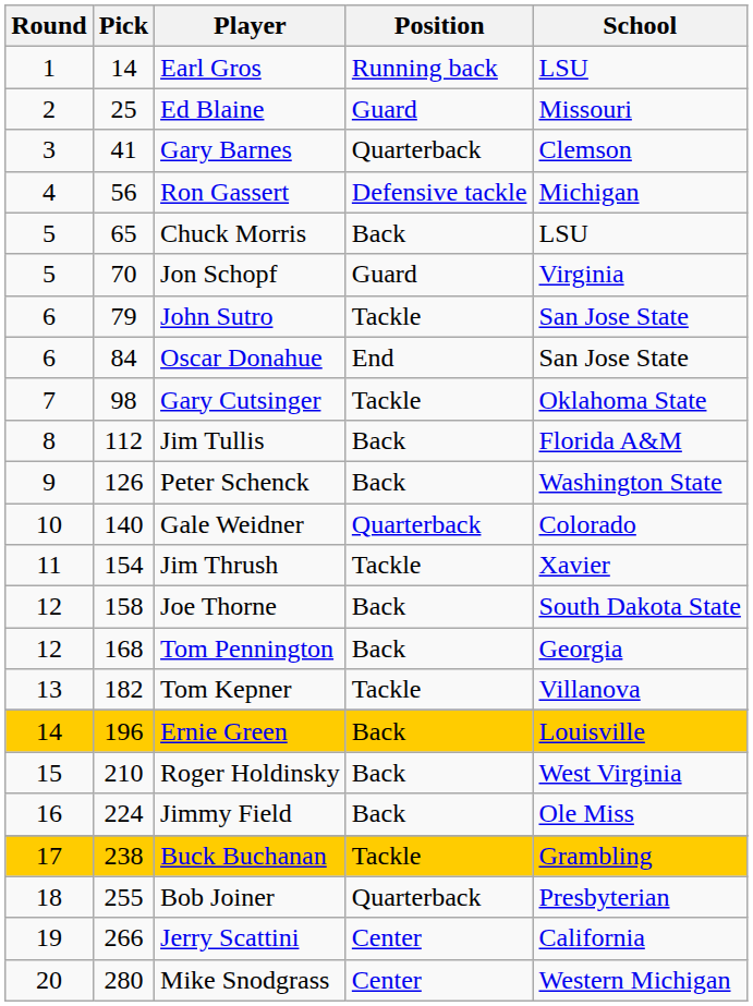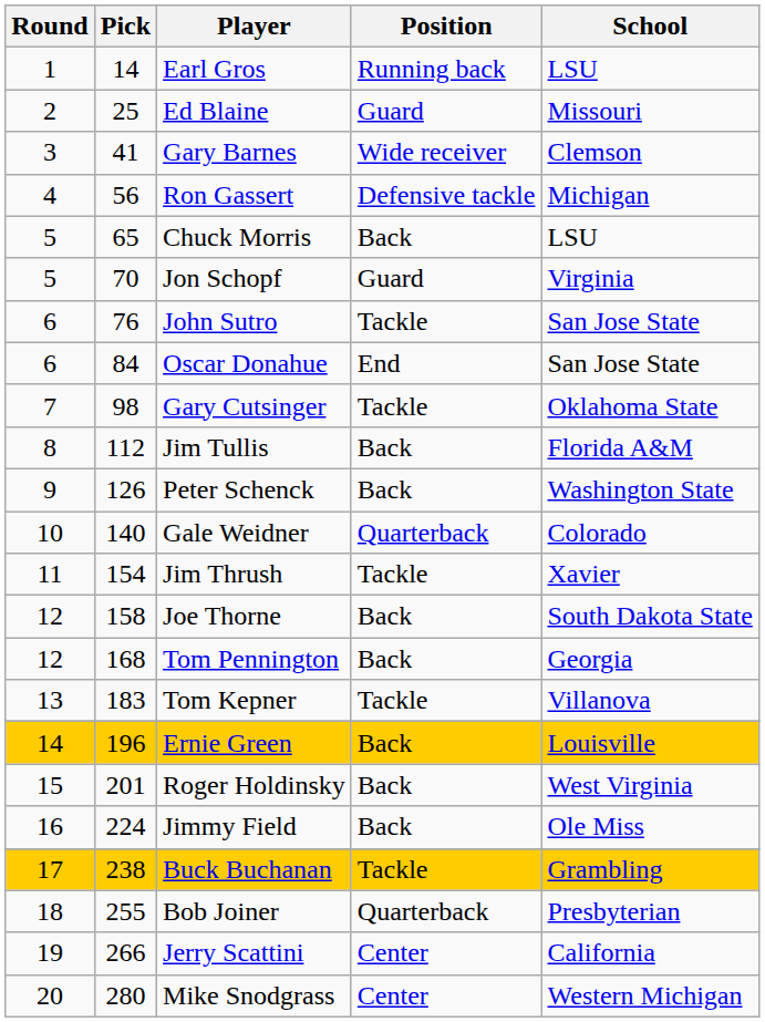Gary Barnes | Position: Quarterback -> Wide receiver
John Sutro | Pick: 79 -> 76
Tom Kepner | Pick: 182 -> 183
Roger Holdinsky | Pick: 210 -> 201
